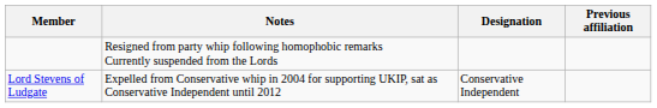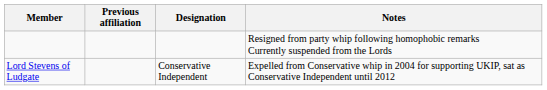columns swapped: Previous affiliation <-> Notes
